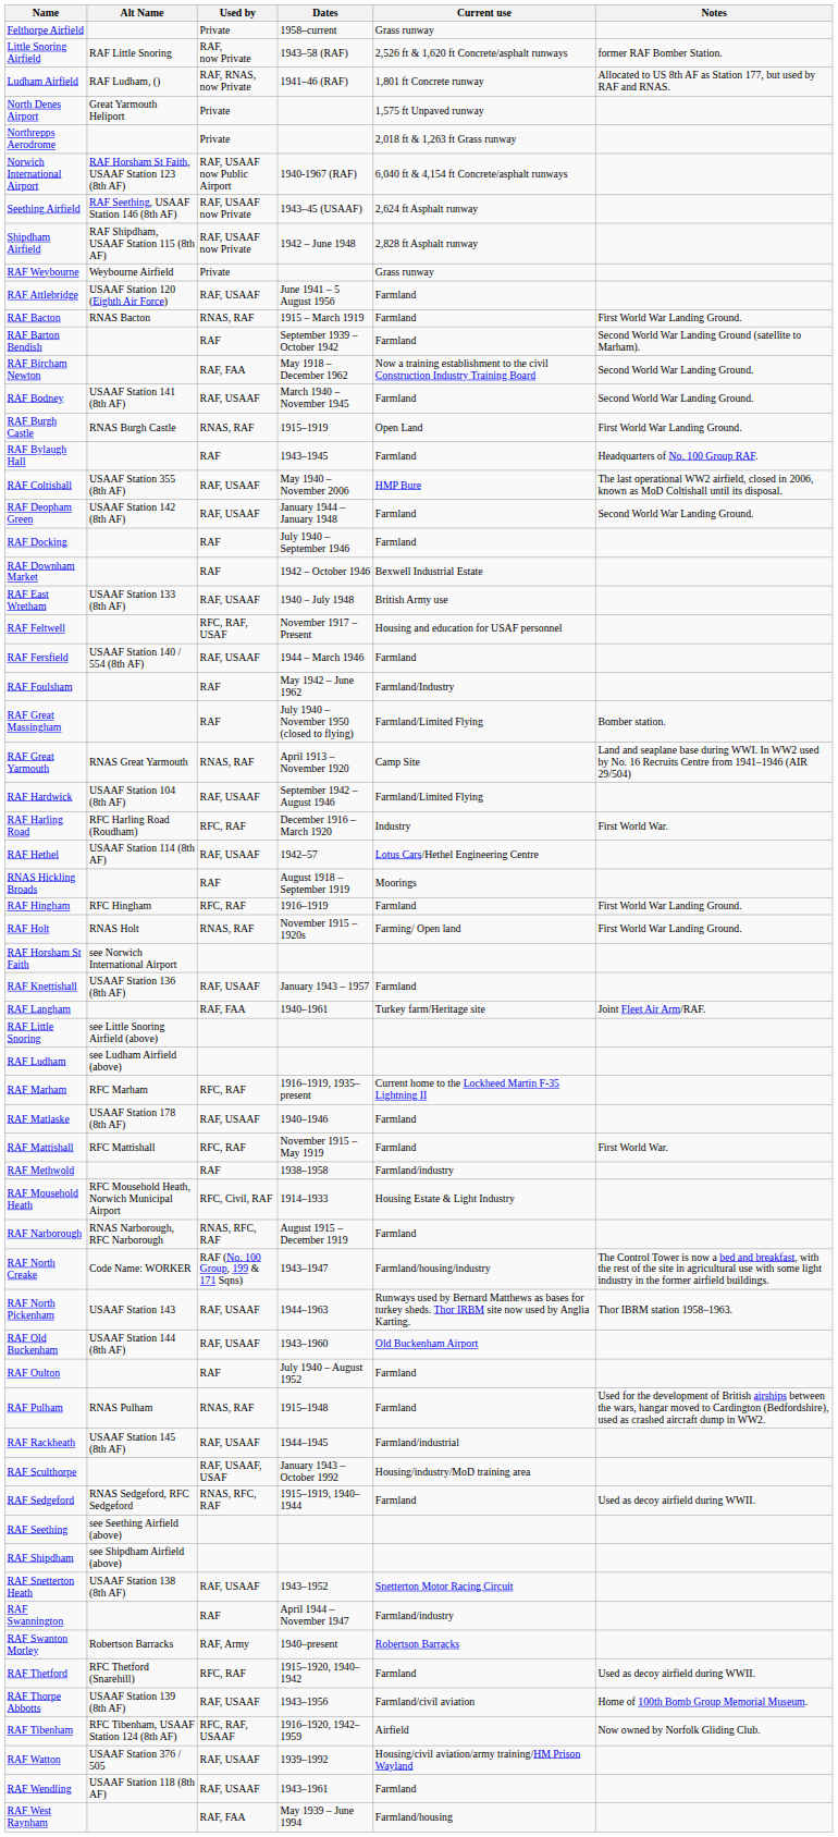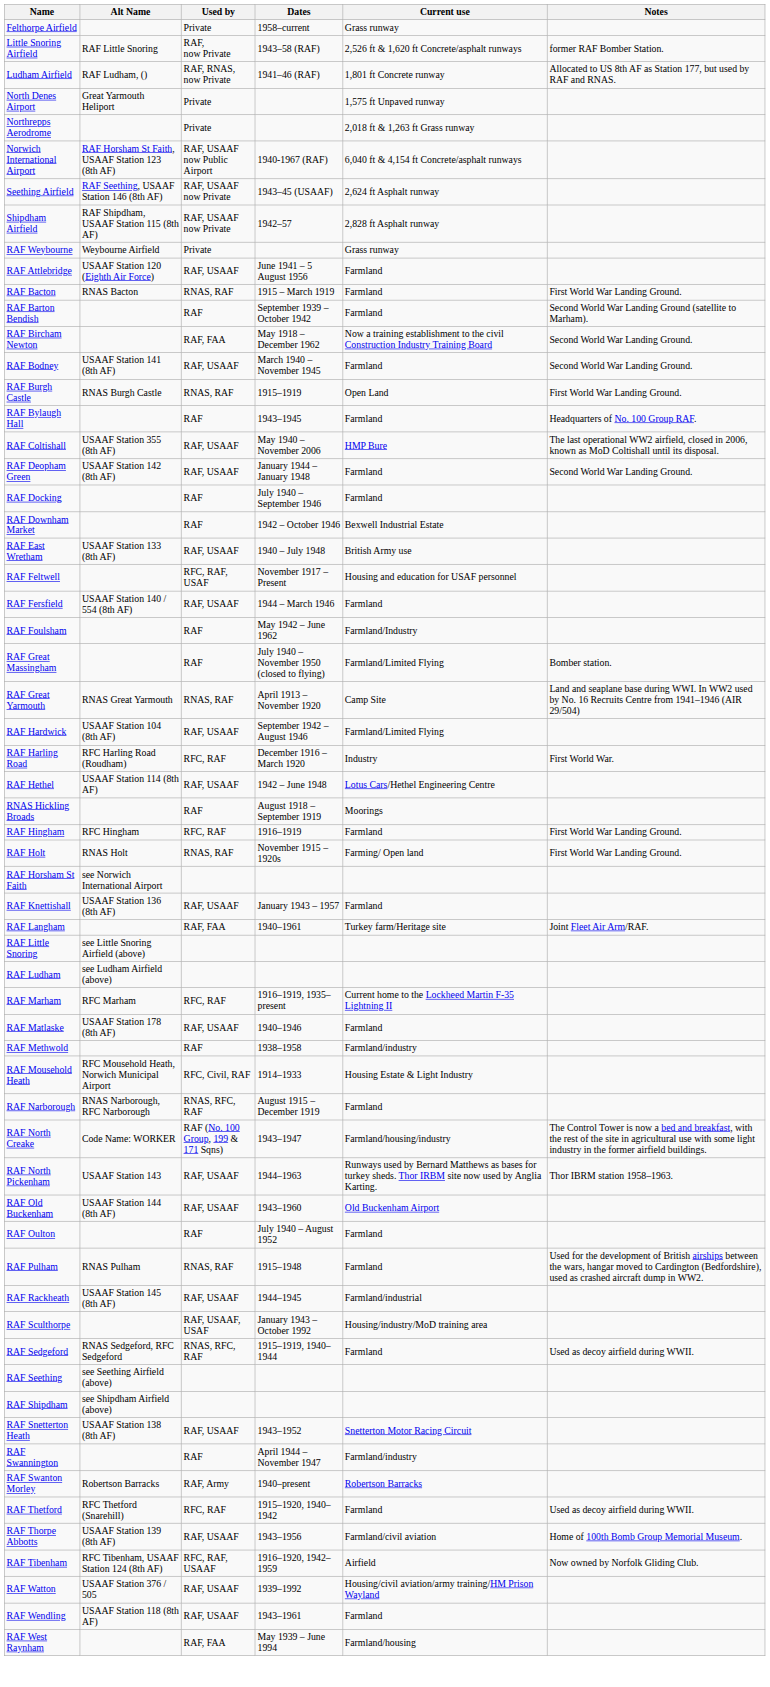Shipdham Airfield | Dates: 1942 – June 1948 -> 1942–57
RAF Hethel | Dates: 1942–57 -> 1942 – June 1948
- row: RAF Mattishall | RFC Mattishall | RFC, RAF | November 1915 – May 1919 | Farmland | First World War.
